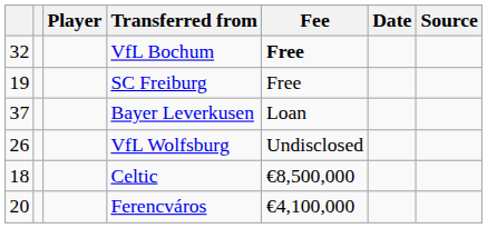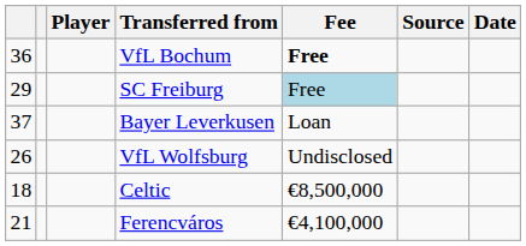columns swapped: Date <-> Source
VfL Bochum | column 1: 32 -> 36
SC Freiburg | column 1: 19 -> 29
SC Freiburg | Fee: no background -> lightblue background
Ferencváros | column 1: 20 -> 21
